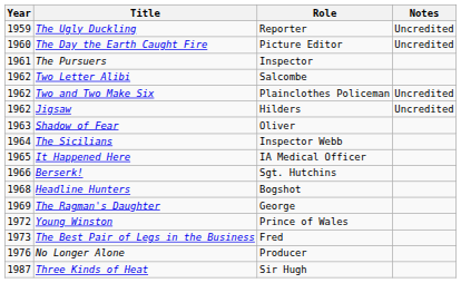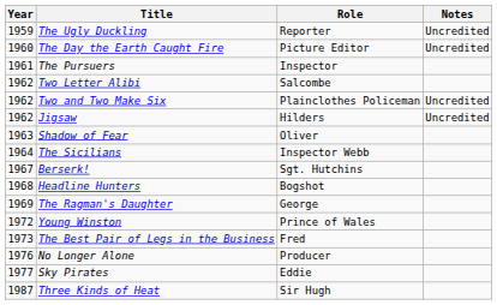- row: 1965 | It Happened Here | IA Medical Officer
Berserk! | Year: 1966 -> 1967
+ row: 1977 | Sky Pirates | Eddie
